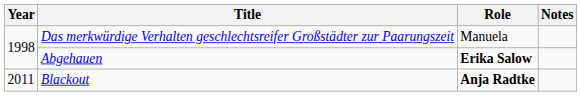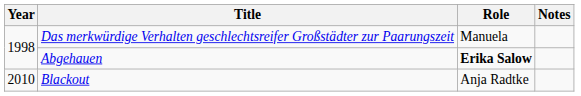Blackout | Year: 2011 -> 2010
Blackout | Role: bold -> normal
